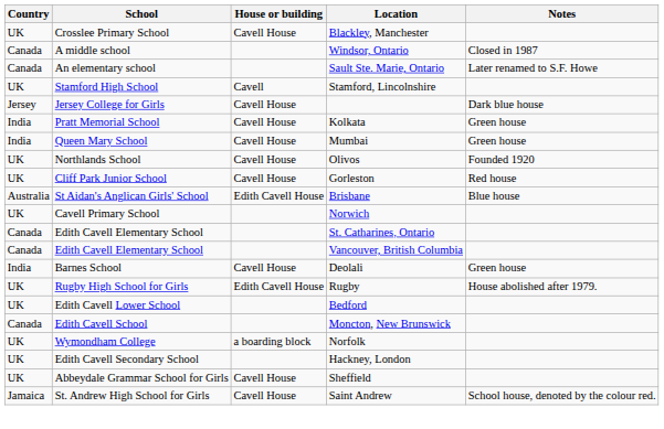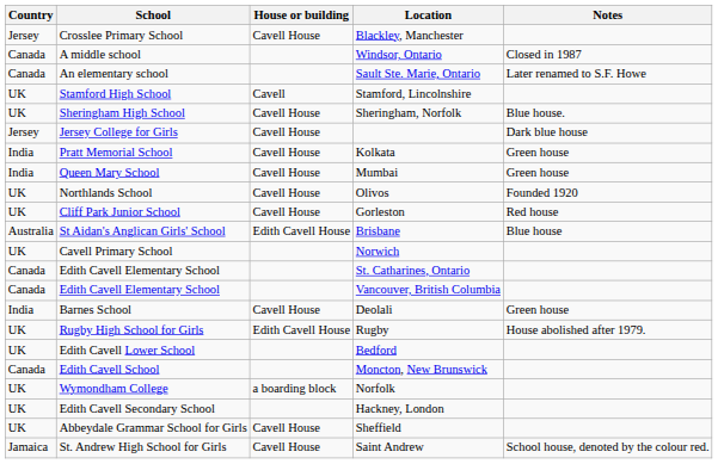Blackley, Manchester | Country: UK -> Jersey
+ row: UK | Sheringham High School | Cavell House | Sheringham, Norfolk | Blue house.
